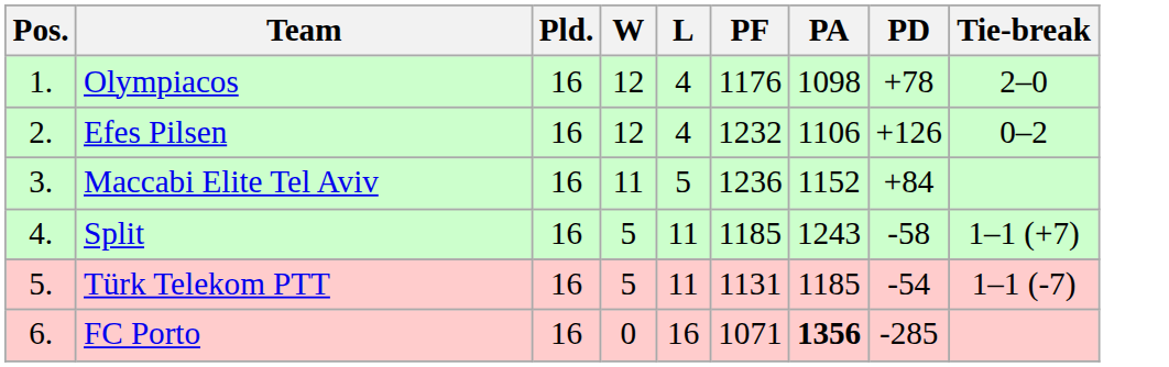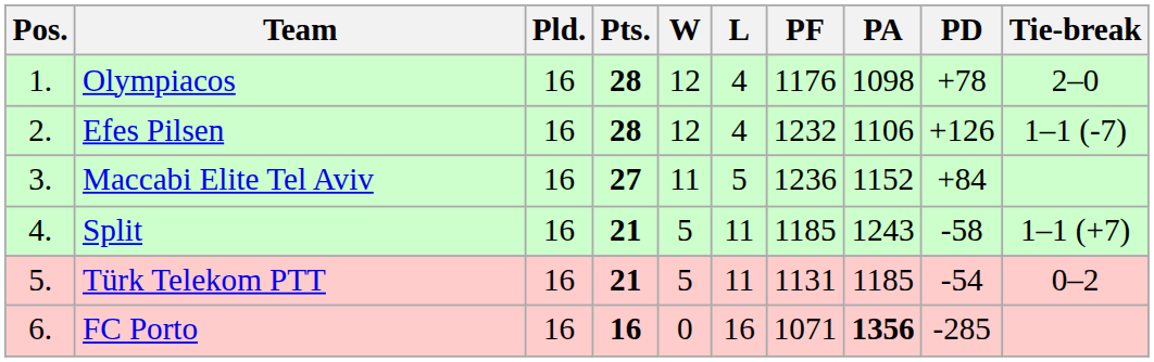+ column: Pts. | 28 | 28 | 27 | 21 | 21 | 16
Efes Pilsen | Tie-break: 0–2 -> 1–1 (-7)
Türk Telekom PTT | Tie-break: 1–1 (-7) -> 0–2
